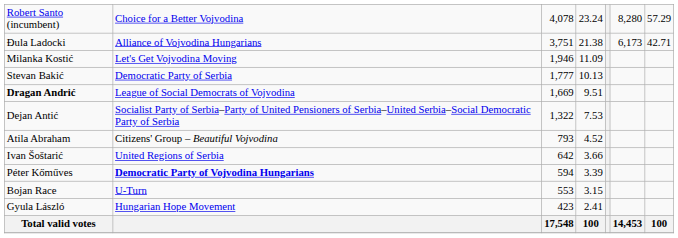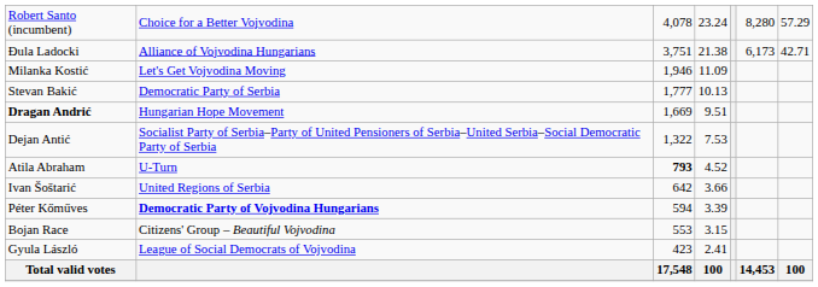Dragan Andrić | column 2: League of Social Democrats of Vojvodina -> Hungarian Hope Movement
Atila Abraham | column 2: Citizens' Group – Beautiful Vojvodina -> U-Turn
Atila Abraham | column 3: normal -> bold
Bojan Race | column 2: U-Turn -> Citizens' Group – Beautiful Vojvodina
Gyula László | column 2: Hungarian Hope Movement -> League of Social Democrats of Vojvodina
